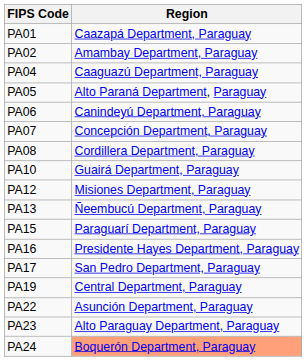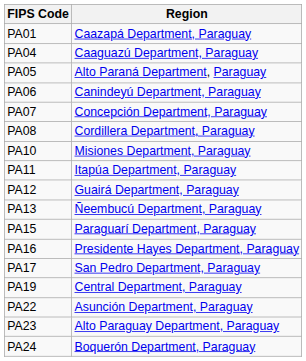- row: PA02 | Amambay Department, Paraguay
PA10 | Region: Guairá Department, Paraguay -> Misiones Department, Paraguay
+ row: PA11 | Itapúa Department, Paraguay
PA12 | Region: Misiones Department, Paraguay -> Guairá Department, Paraguay
PA24 | Region: lightsalmon background -> no background
